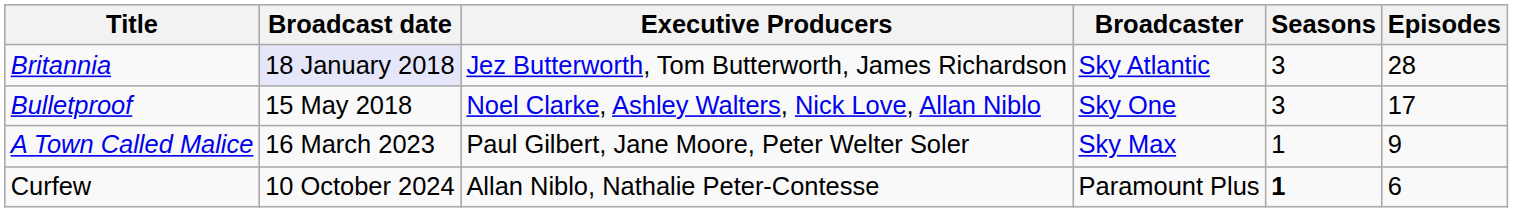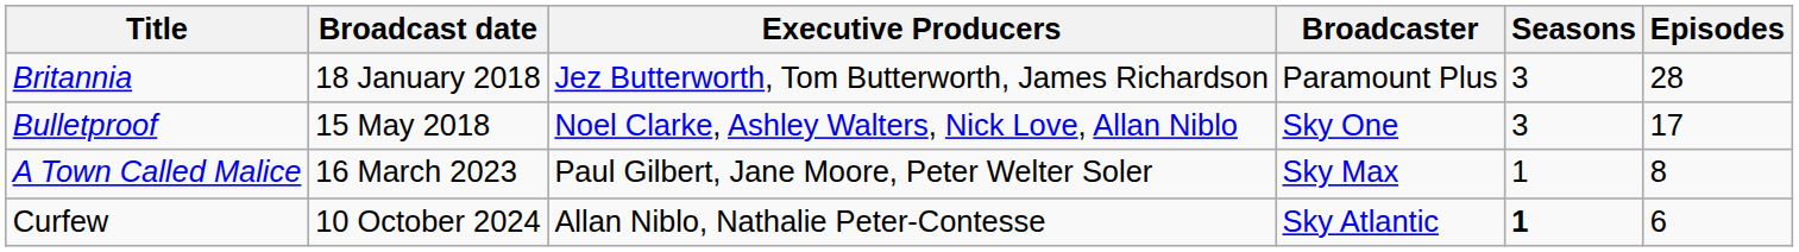Britannia | Broadcast date: lavender background -> no background
Britannia | Broadcaster: Sky Atlantic -> Paramount Plus
A Town Called Malice | Episodes: 9 -> 8
Curfew | Broadcaster: Paramount Plus -> Sky Atlantic
